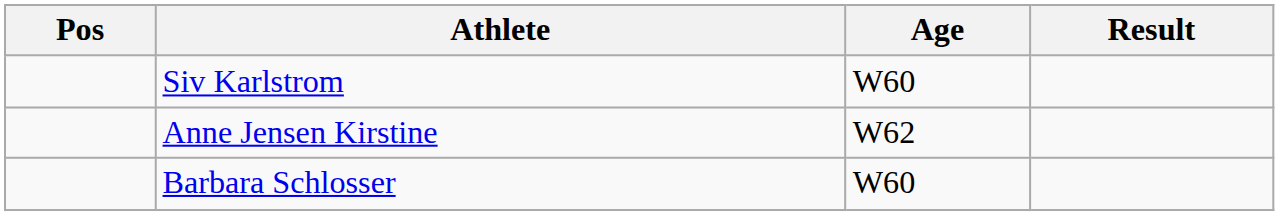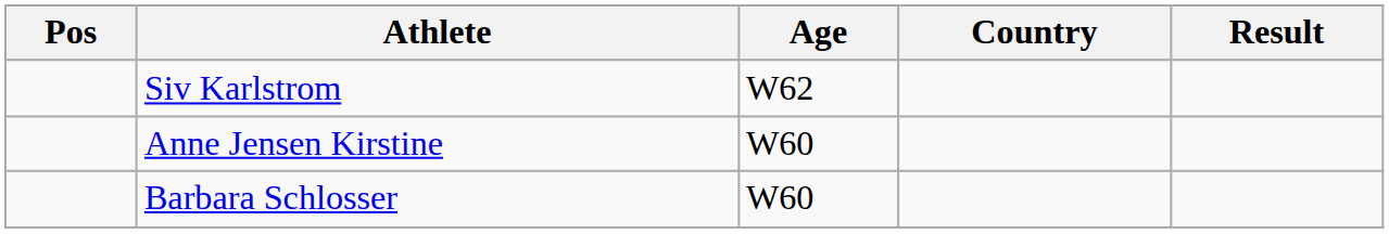+ column: Country
Siv Karlstrom | Age: W60 -> W62
Anne Jensen Kirstine | Age: W62 -> W60
